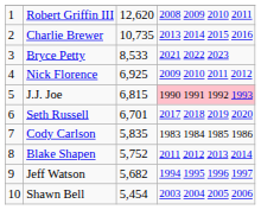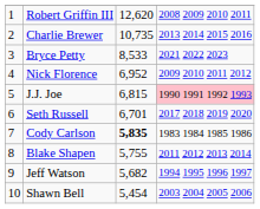Nick Florence | column 3: 6,925 -> 6,952
Cody Carlson | column 3: normal -> bold
Blake Shapen | column 3: 5,752 -> 5,755
